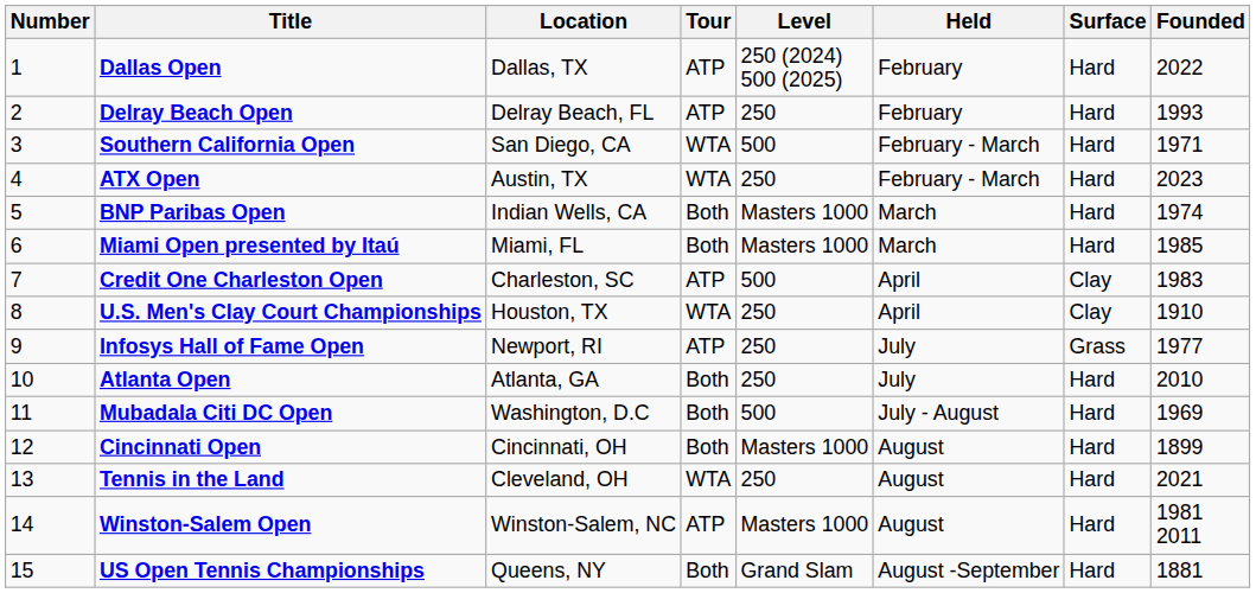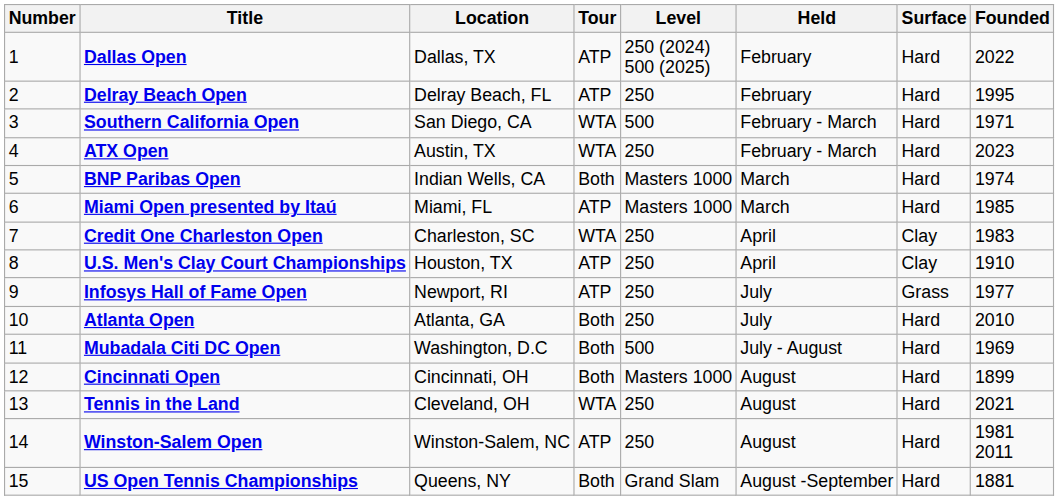Delray Beach Open | Founded: 1993 -> 1995
Miami Open presented by Itaú | Tour: Both -> ATP
Credit One Charleston Open | Tour: ATP -> WTA
Credit One Charleston Open | Level: 500 -> 250
U.S. Men's Clay Court Championships | Tour: WTA -> ATP
Winston-Salem Open | Level: Masters 1000 -> 250
